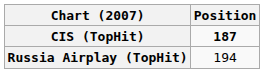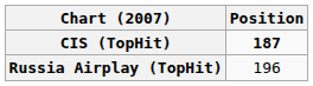Russia Airplay (TopHit) | Position: 194 -> 196
